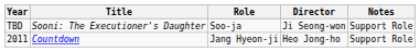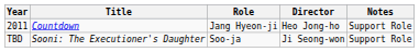rows swapped: 2011 <-> TBD
